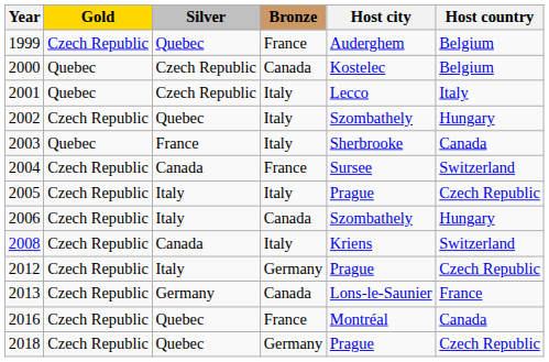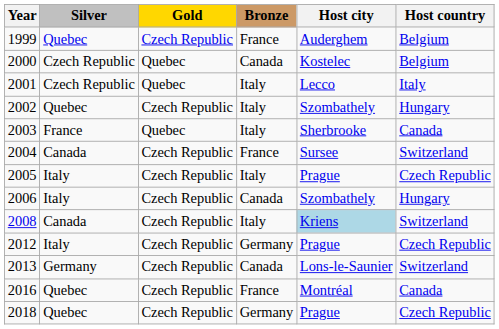columns swapped: Gold <-> Silver
2008 | Host city: no background -> lightblue background
2013 | Host country: France -> Switzerland
